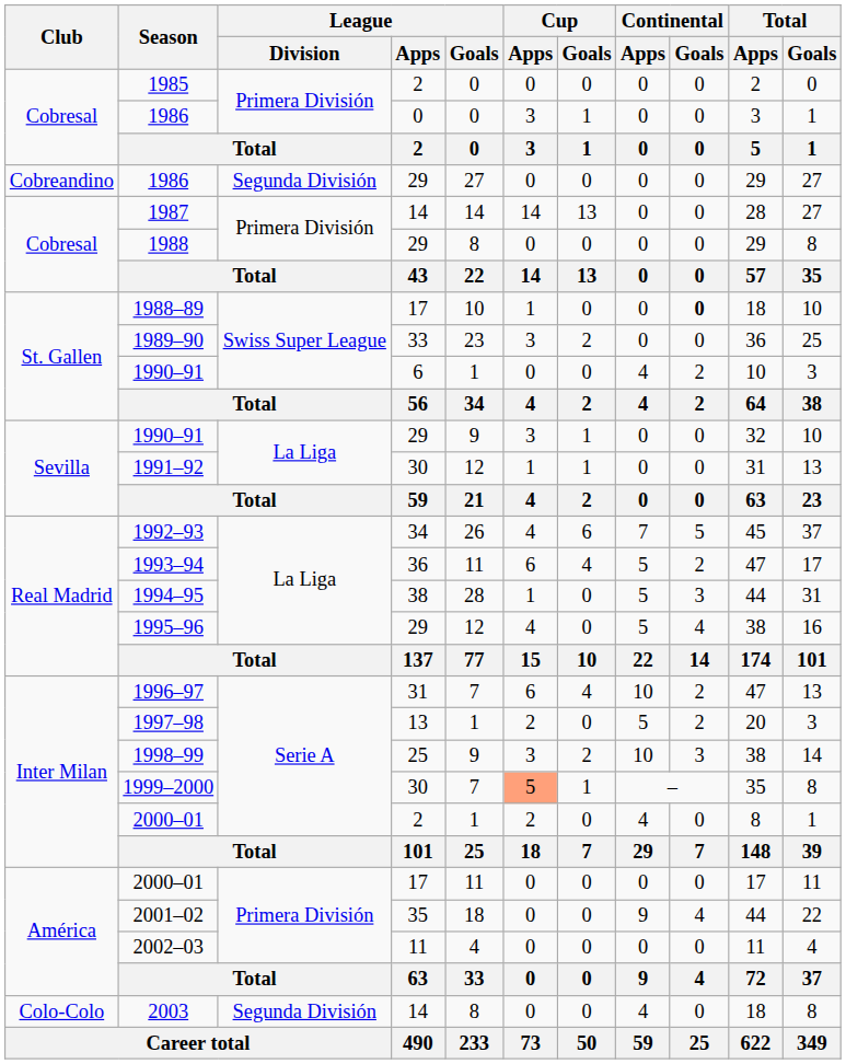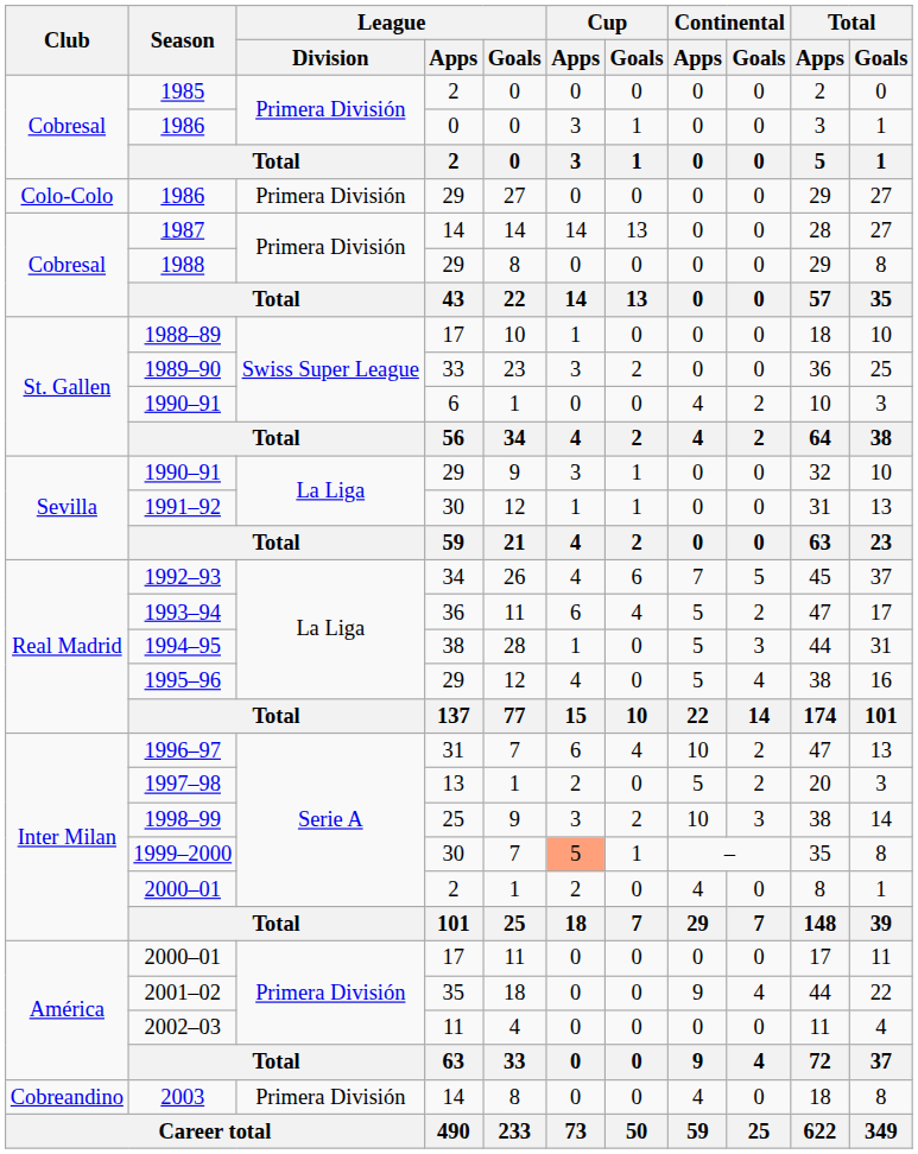1986 / 29 | Club: Cobreandino -> Colo-Colo
1986 / 29 | League / Division: Segunda División -> Primera División
1988–89 | Continental / Goals: bold -> normal
2003 | Club: Colo-Colo -> Cobreandino
2003 | League / Division: Segunda División -> Primera División
